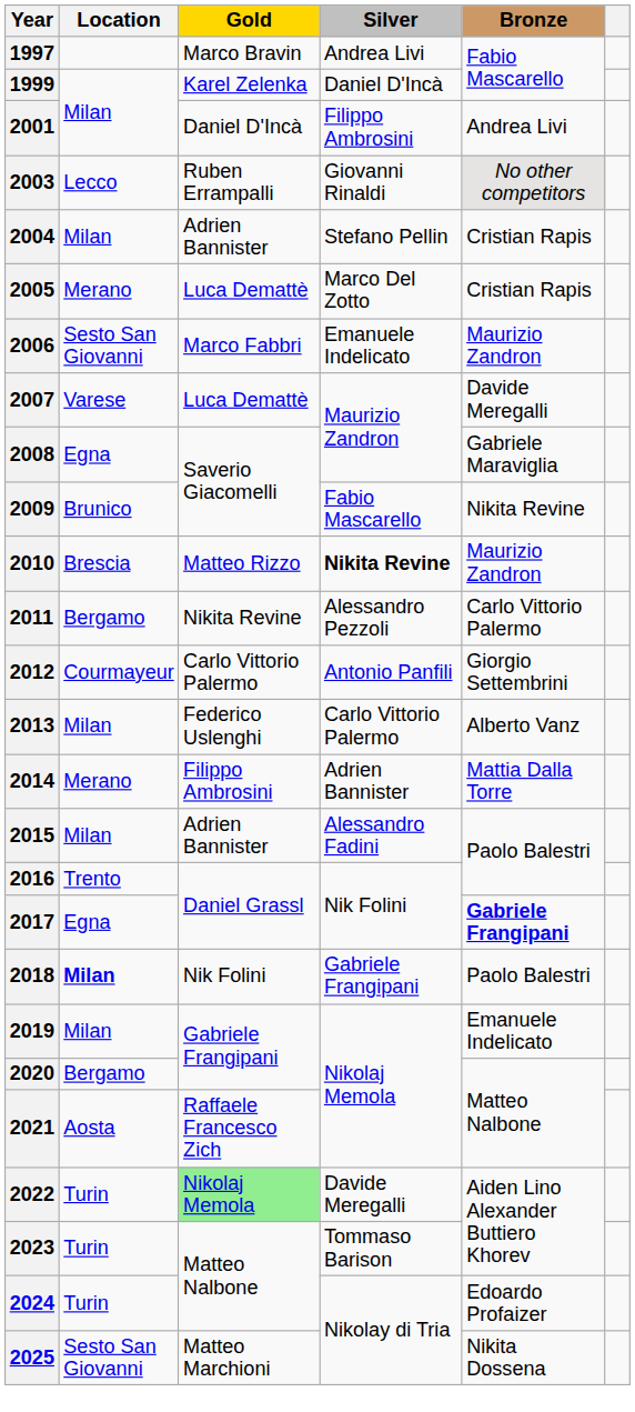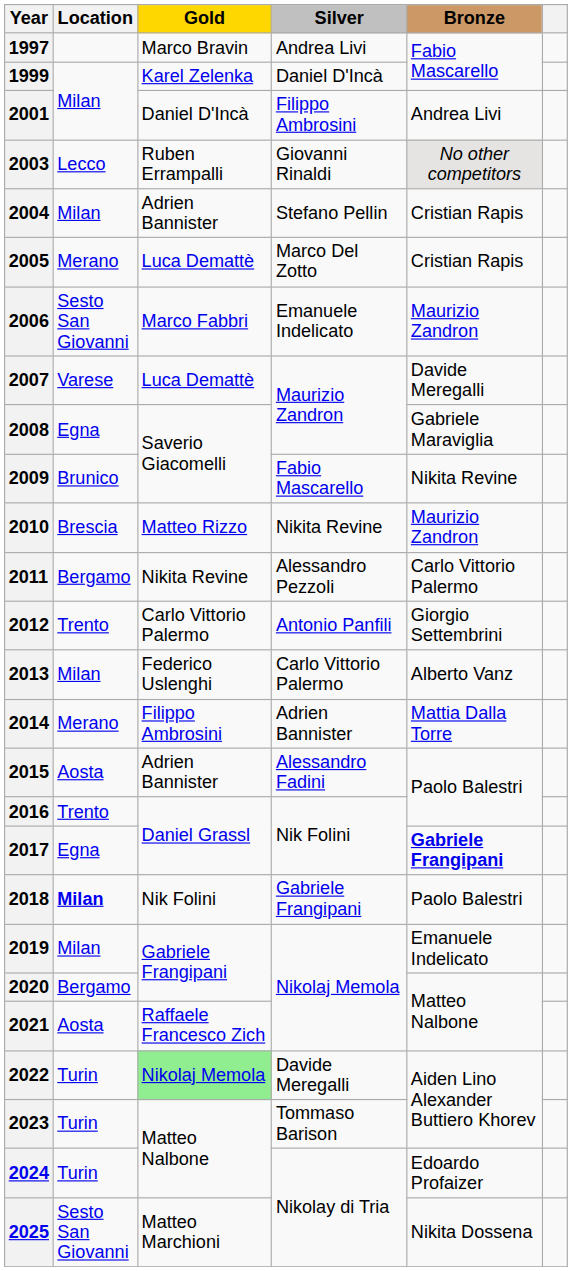2010 | Silver: bold -> normal
2012 | Location: Courmayeur -> Trento
2015 | Location: Milan -> Aosta
